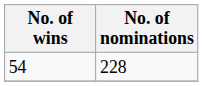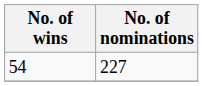54 | No. of nominations: 228 -> 227
